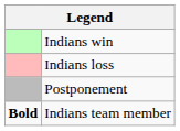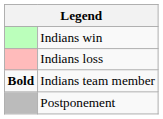rows swapped: Postponement <-> Indians team member
